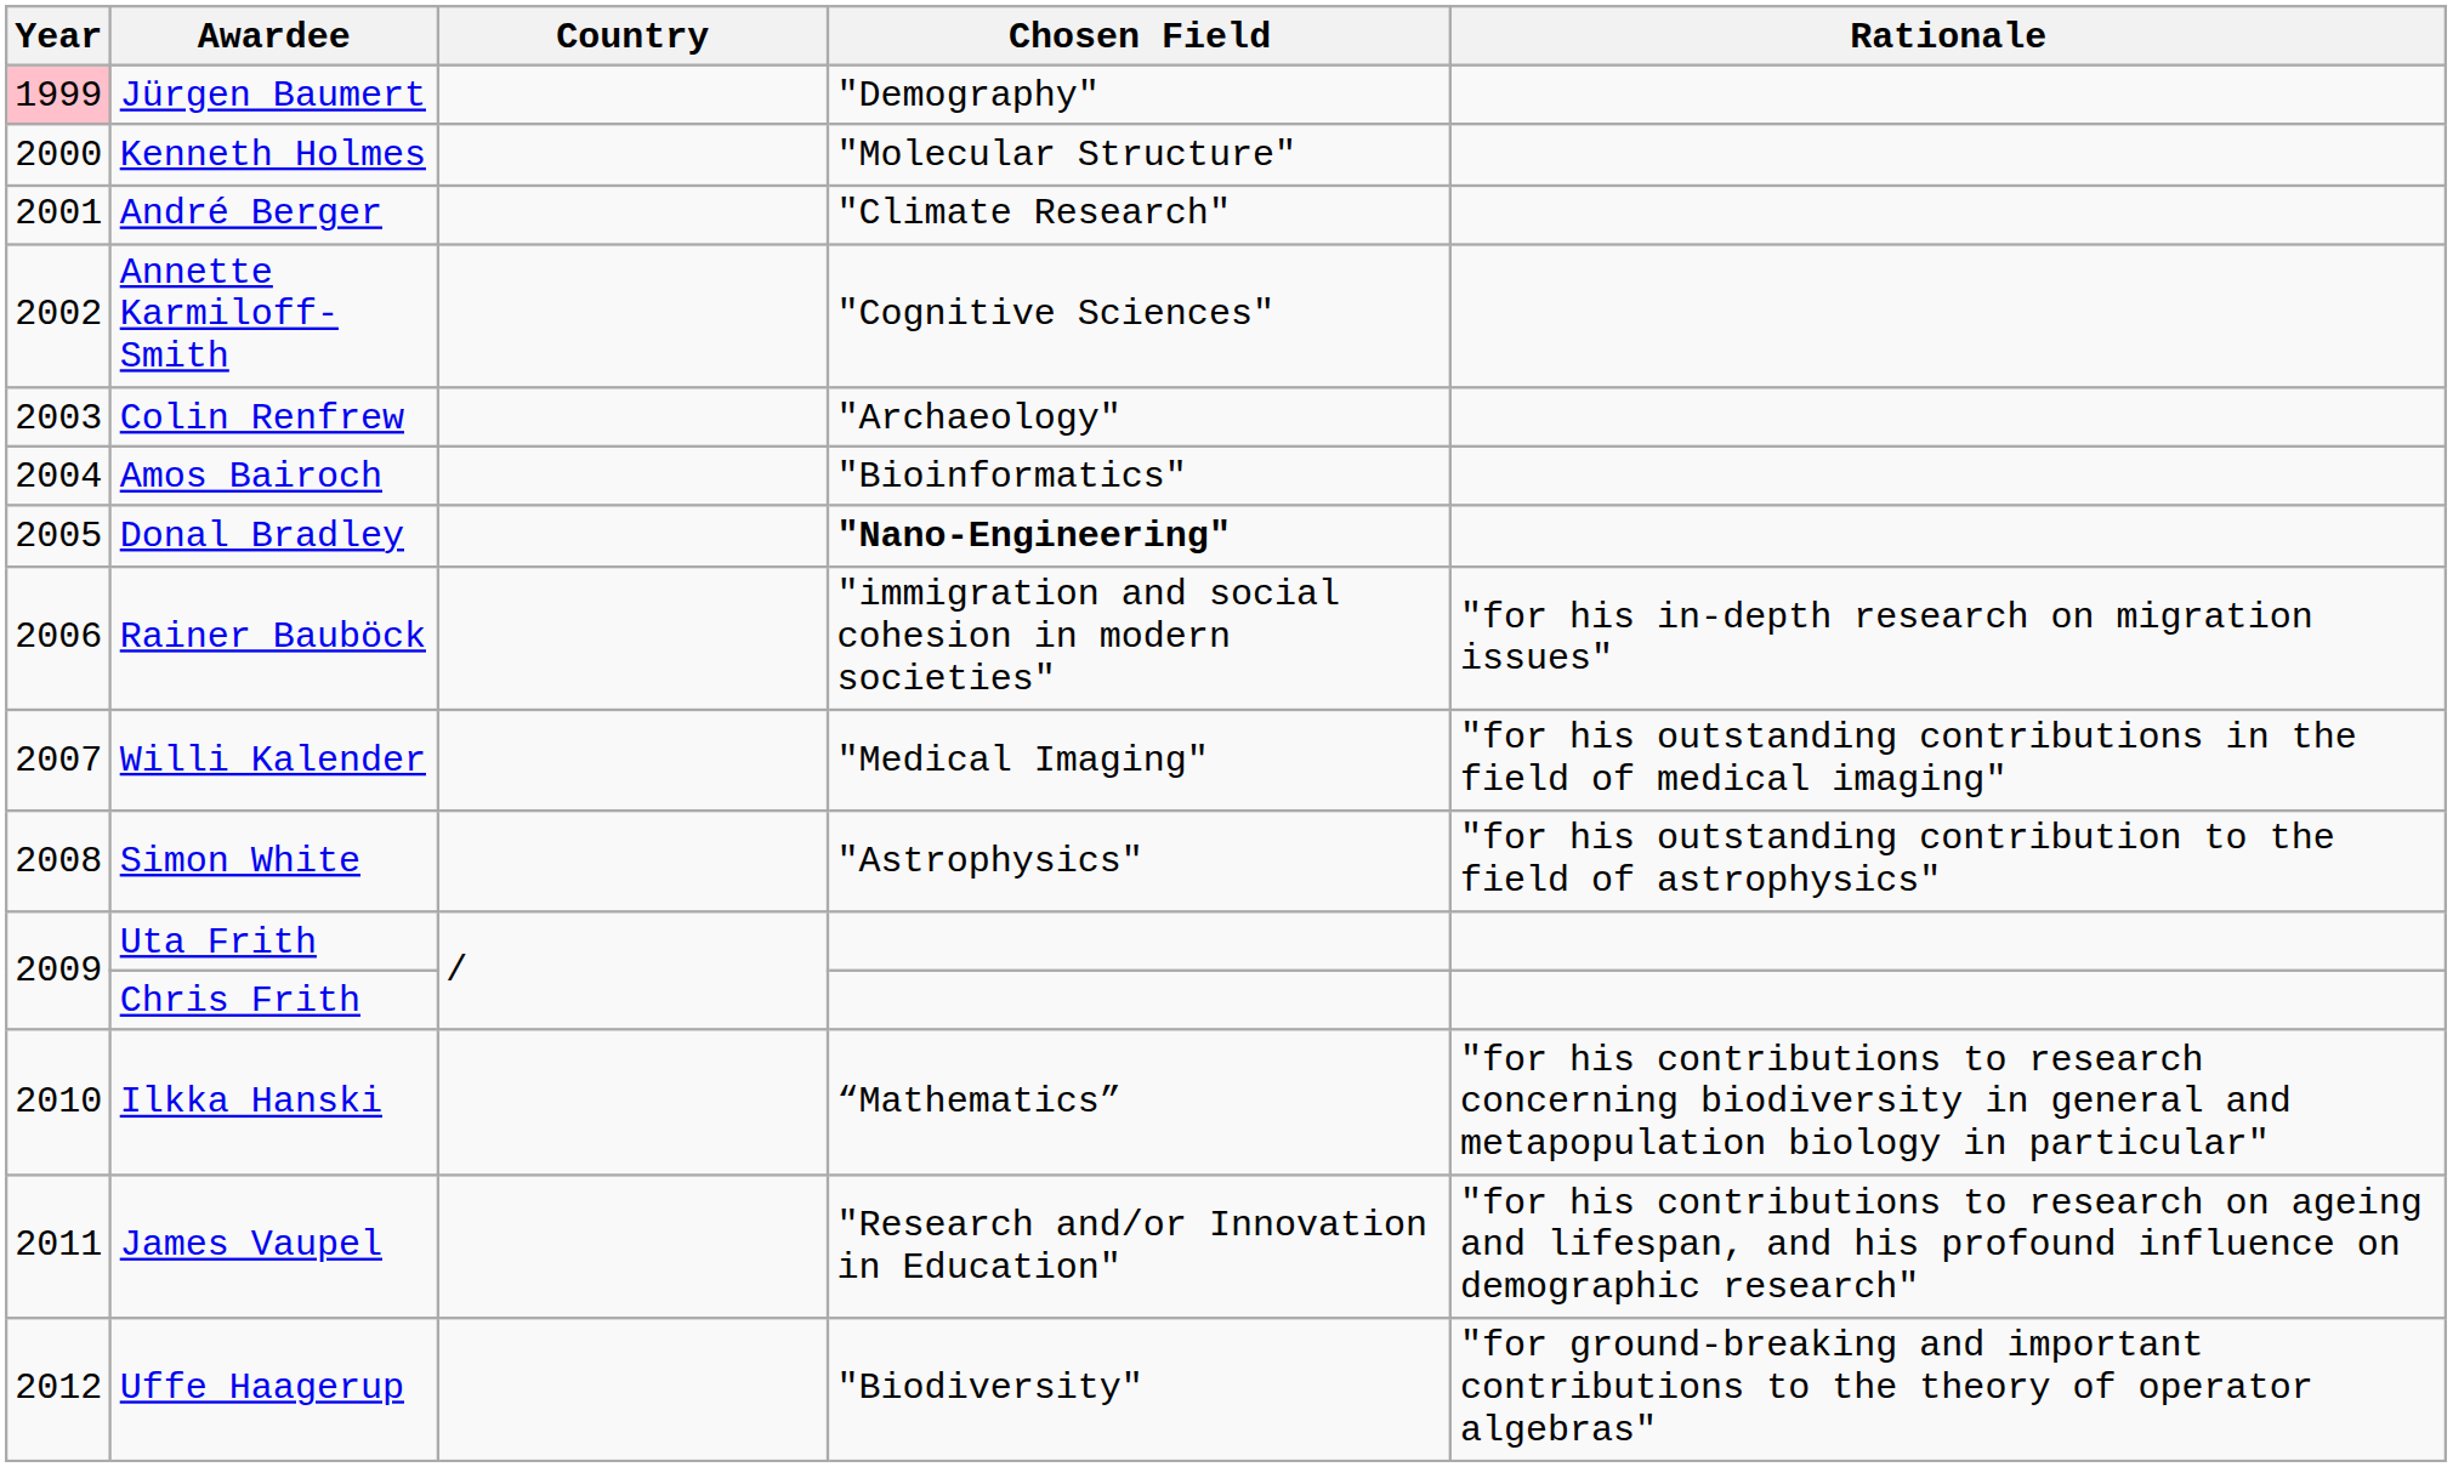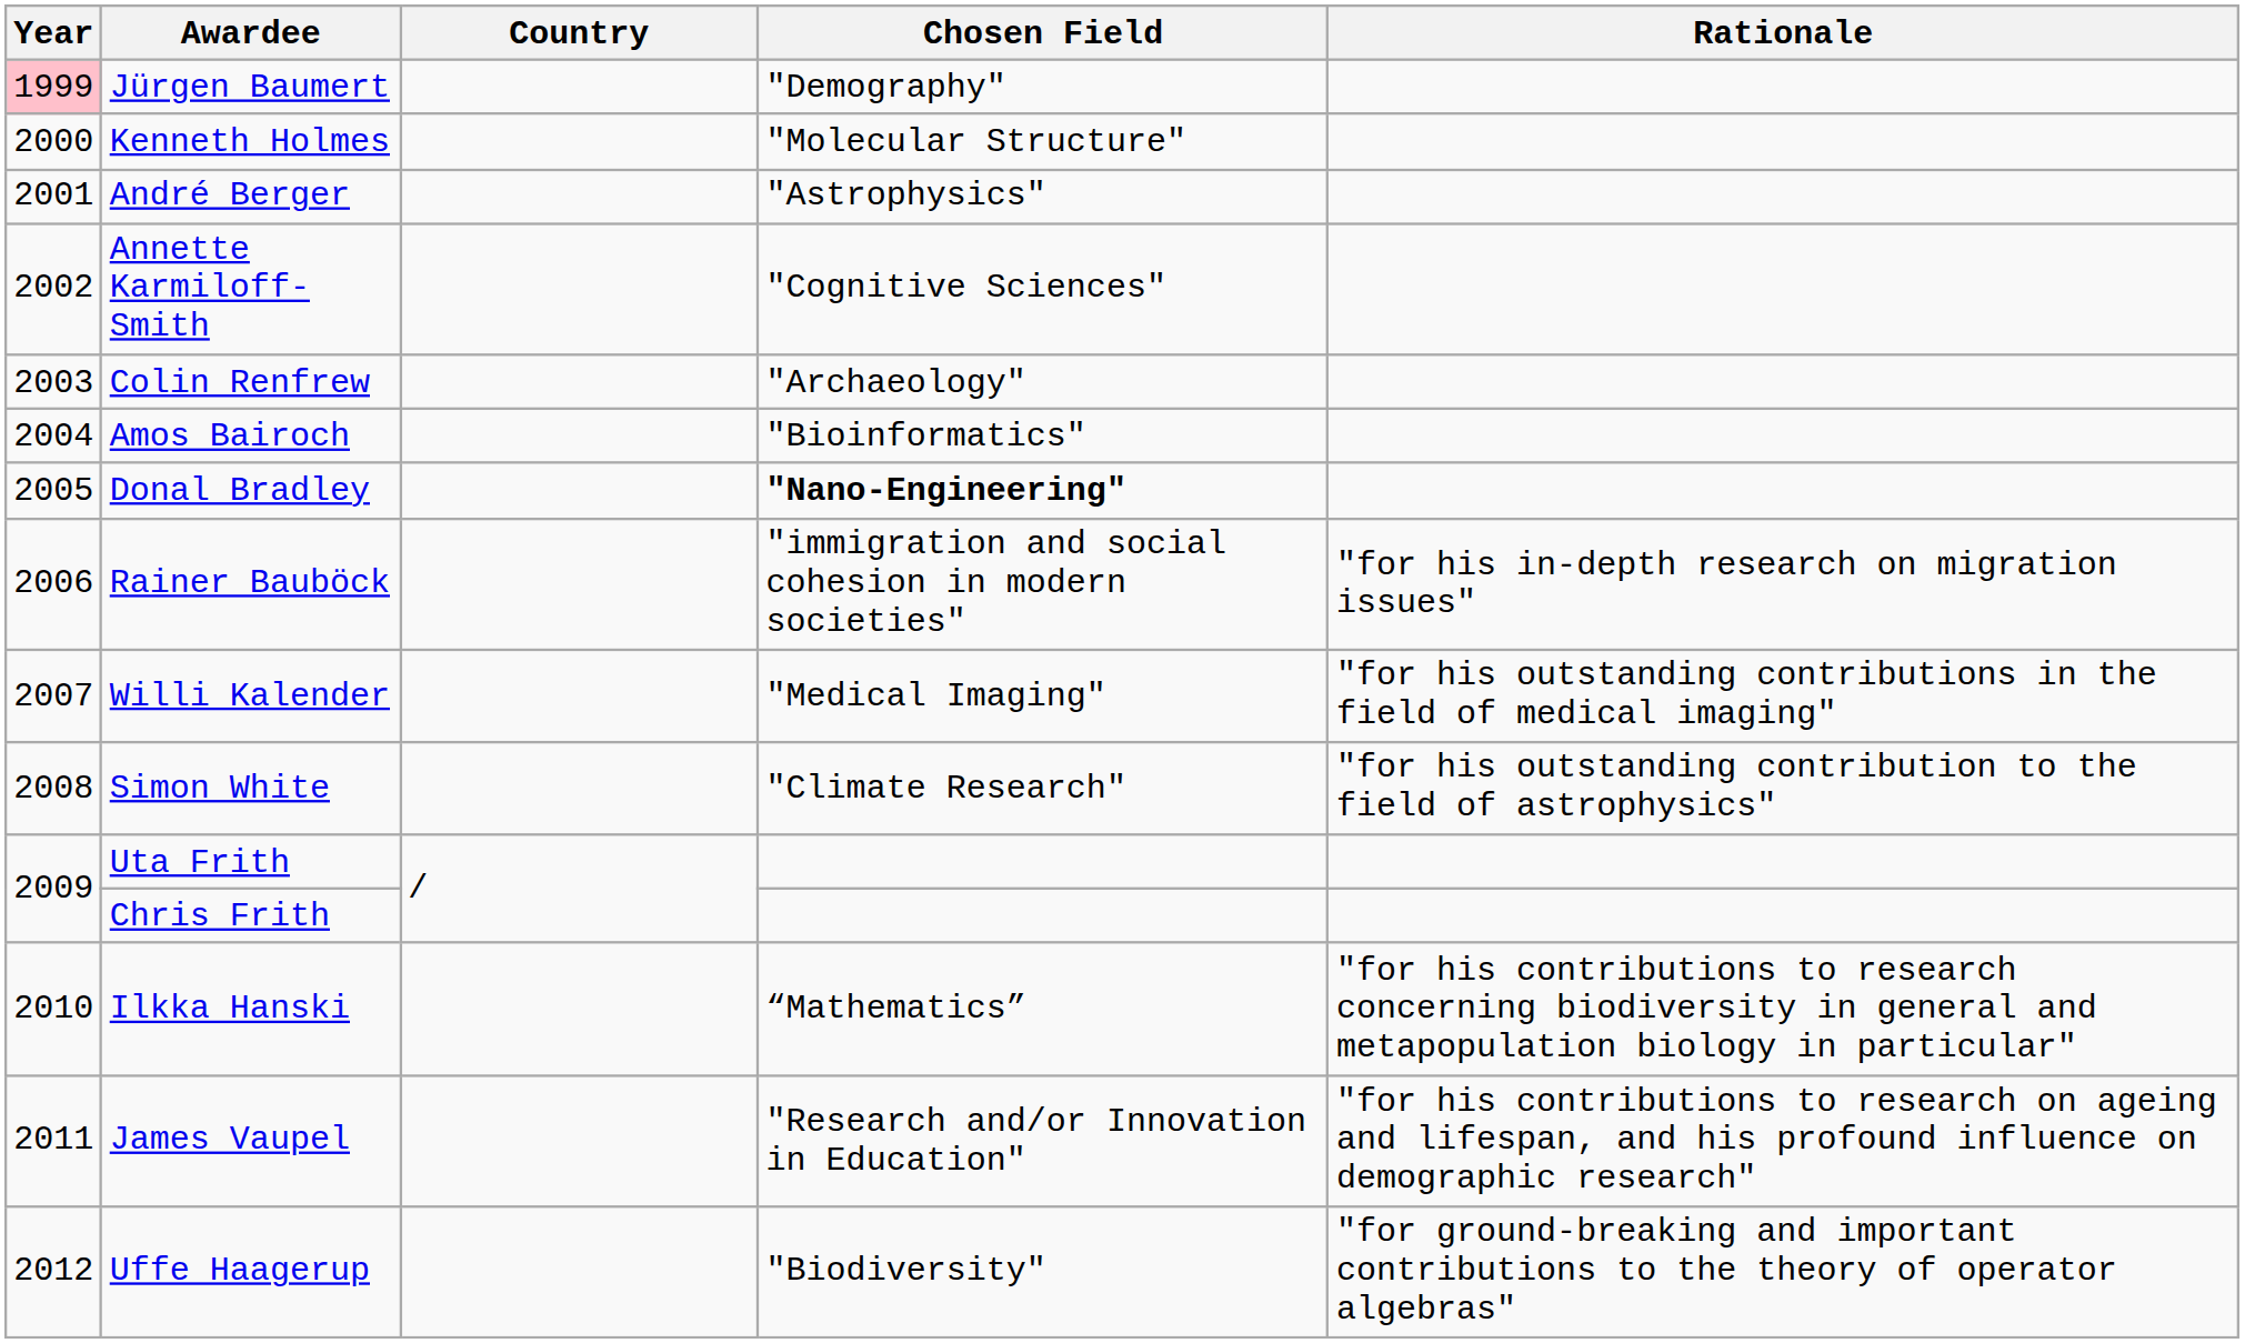André Berger | Chosen Field: "Climate Research" -> "Astrophysics"
Simon White | Chosen Field: "Astrophysics" -> "Climate Research"
